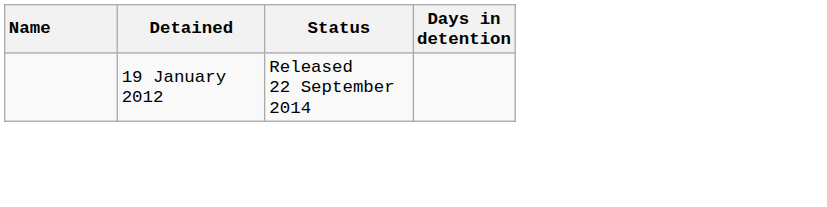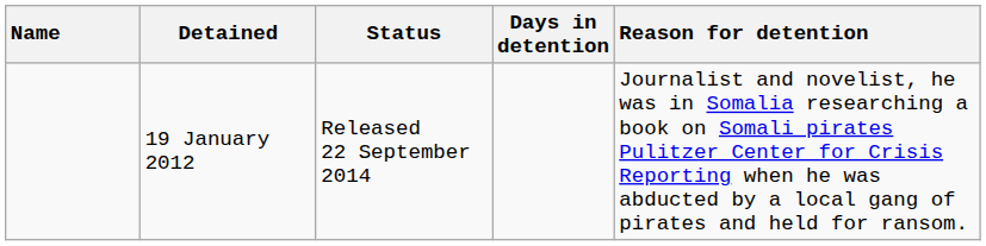+ column: Reason for detention | Journalist and novelist, he was in Somalia researching a book on Somali pirates Pulitzer Center for Crisis Reporting when he was abducted by a local gang of pirates and held for ransom.
